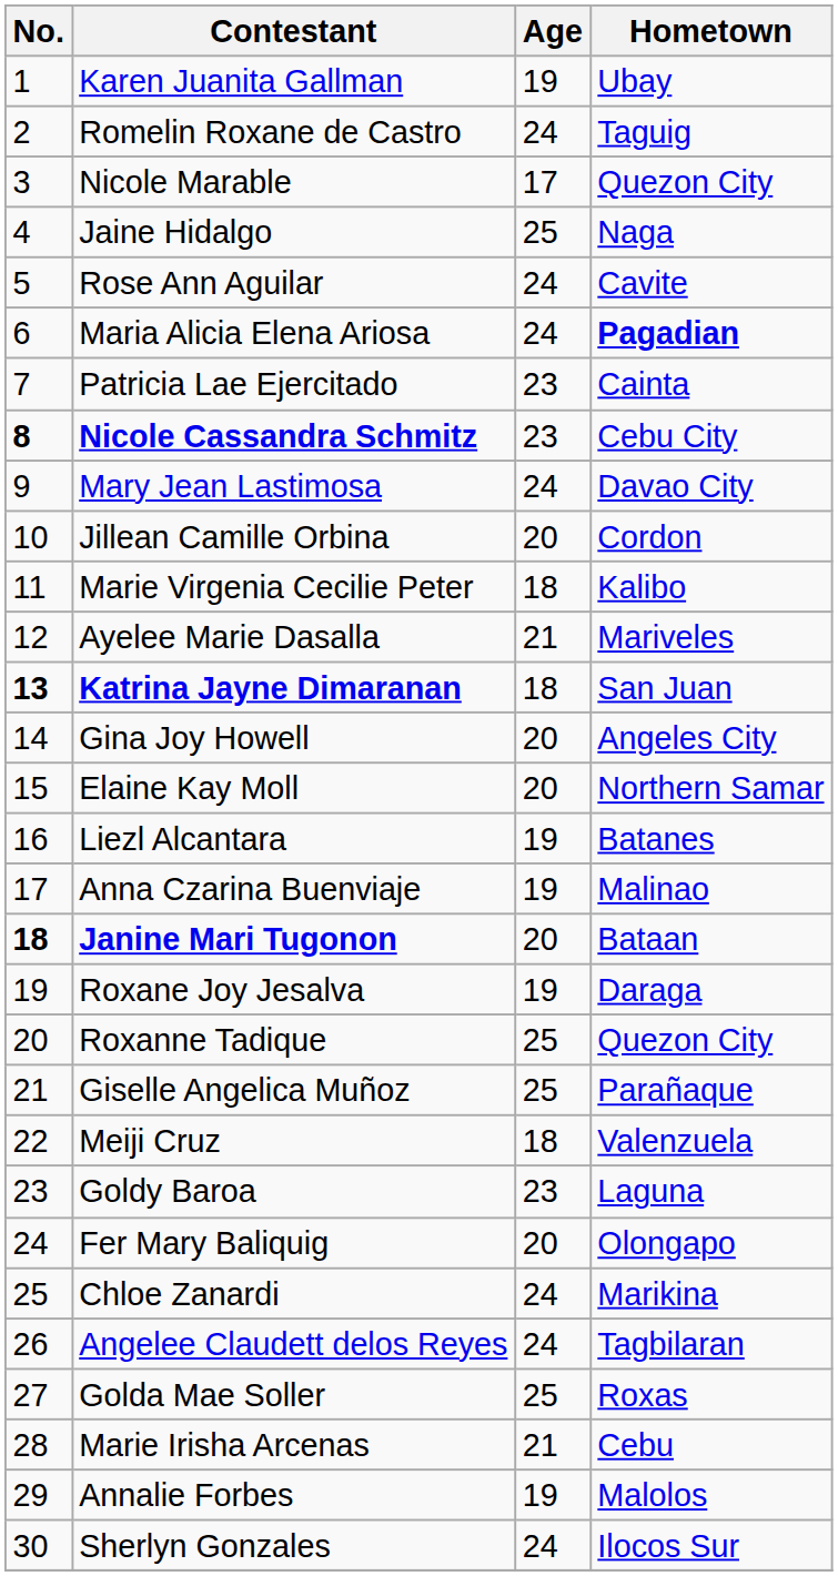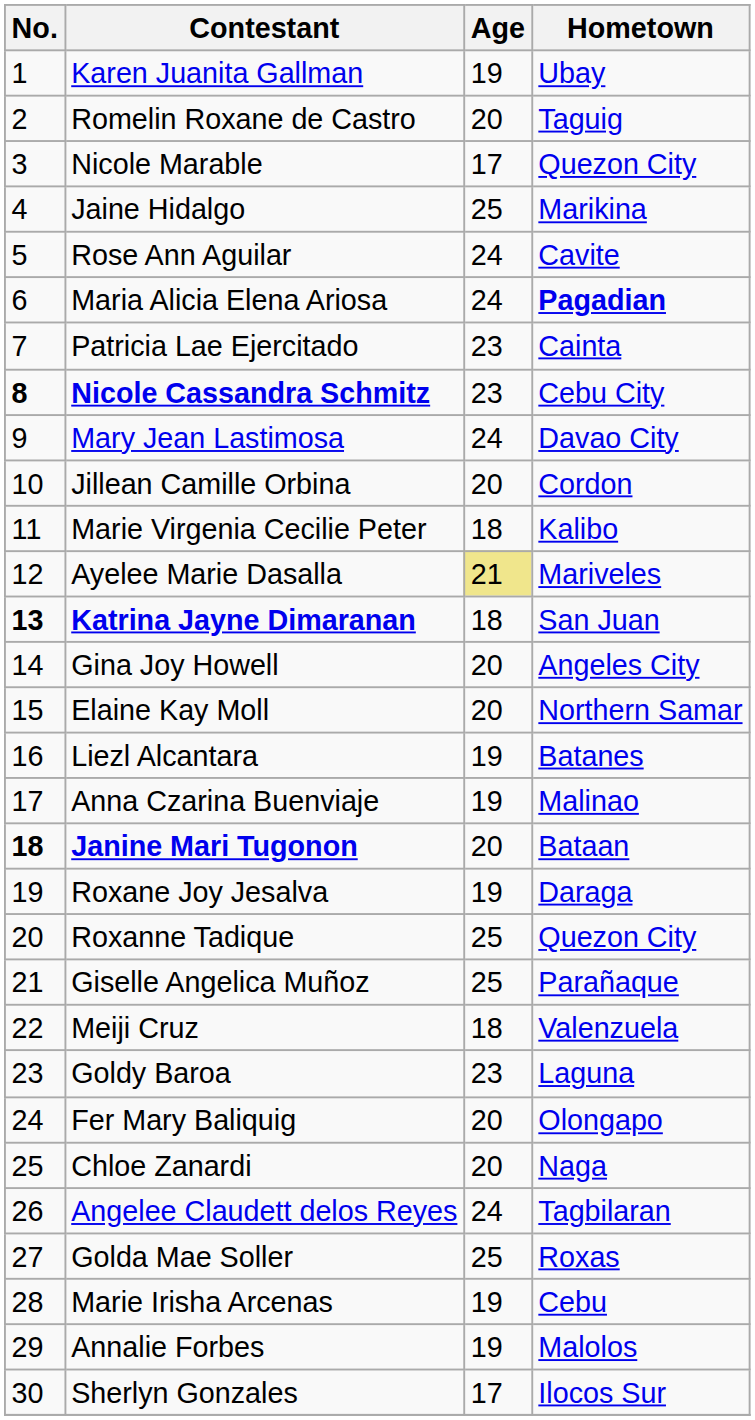Romelin Roxane de Castro | Age: 24 -> 20
Jaine Hidalgo | Hometown: Naga -> Marikina
Ayelee Marie Dasalla | Age: no background -> khaki background
Chloe Zanardi | Age: 24 -> 20
Chloe Zanardi | Hometown: Marikina -> Naga
Marie Irisha Arcenas | Age: 21 -> 19
Sherlyn Gonzales | Age: 24 -> 17
